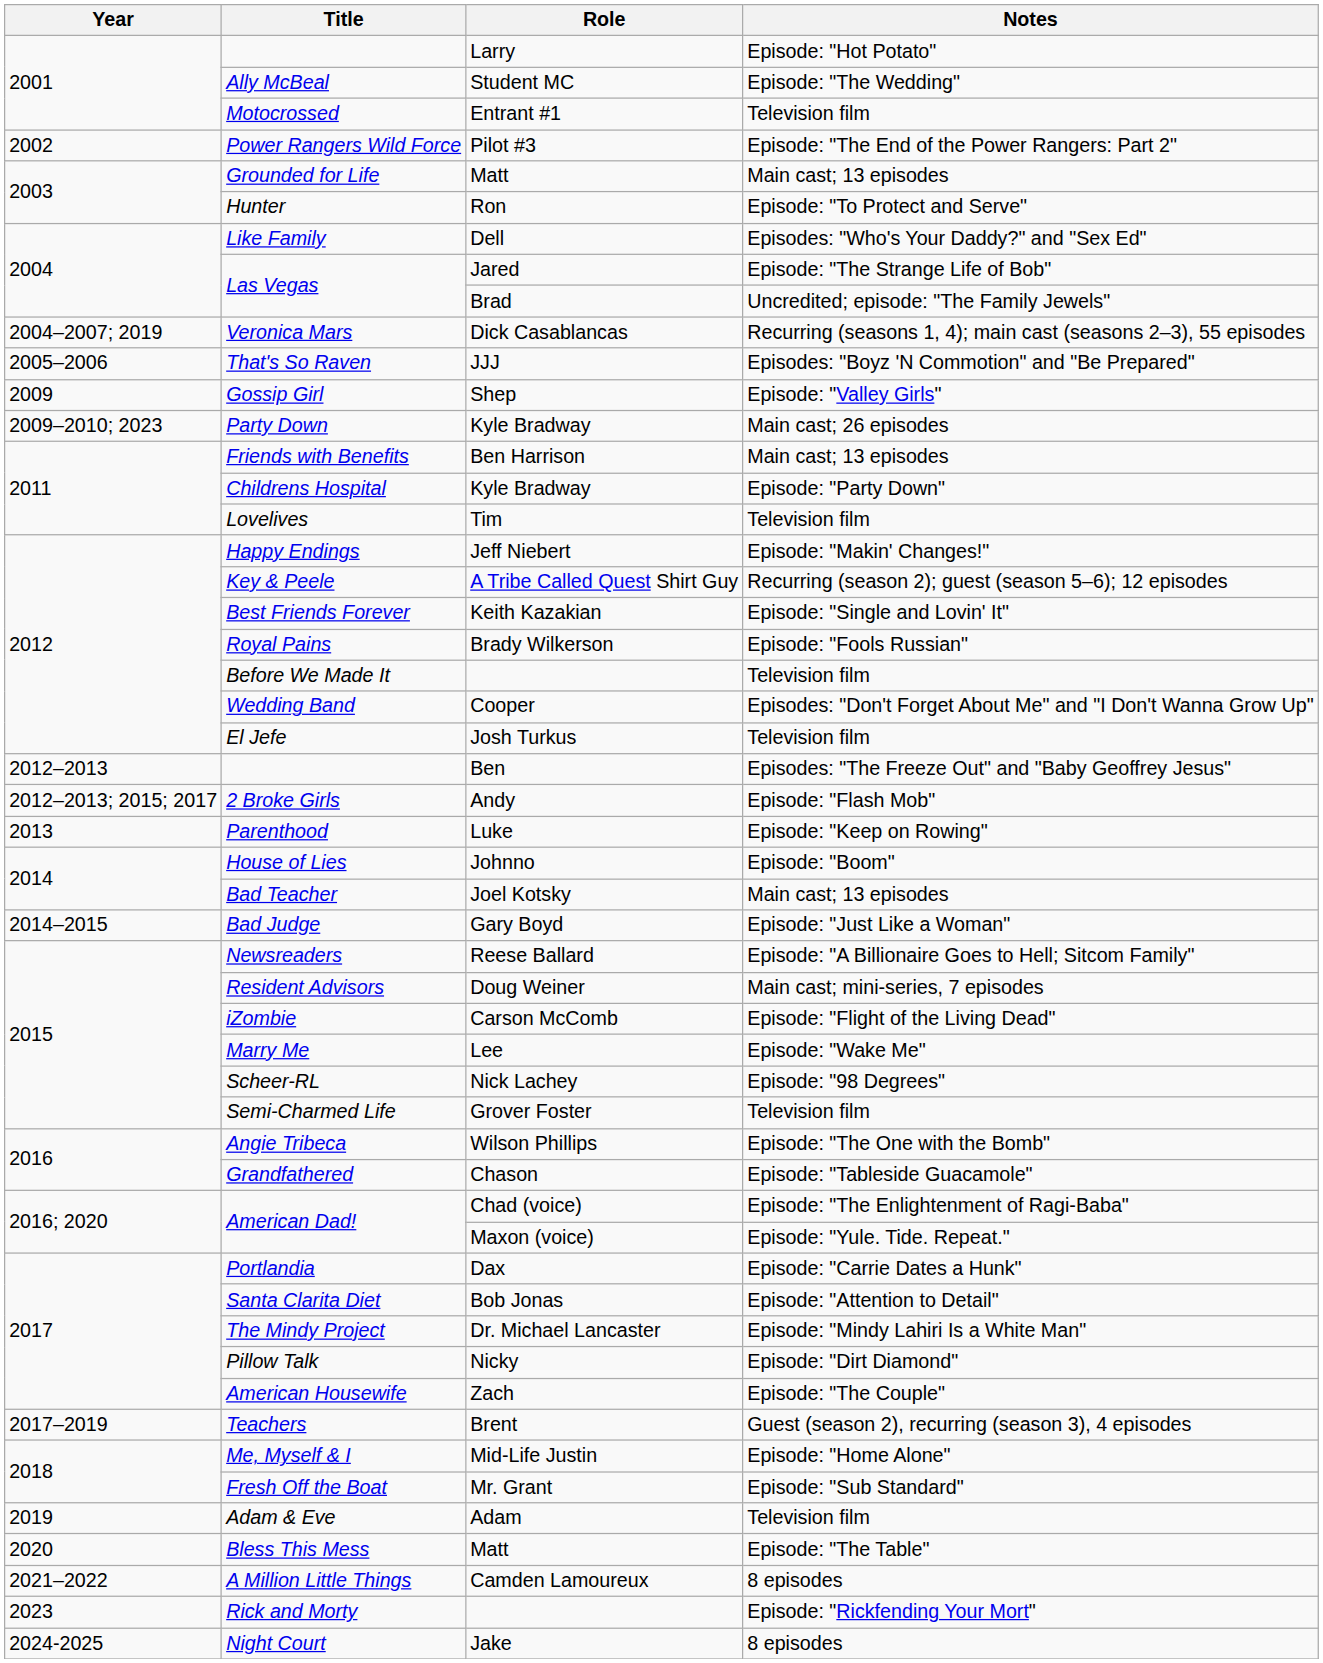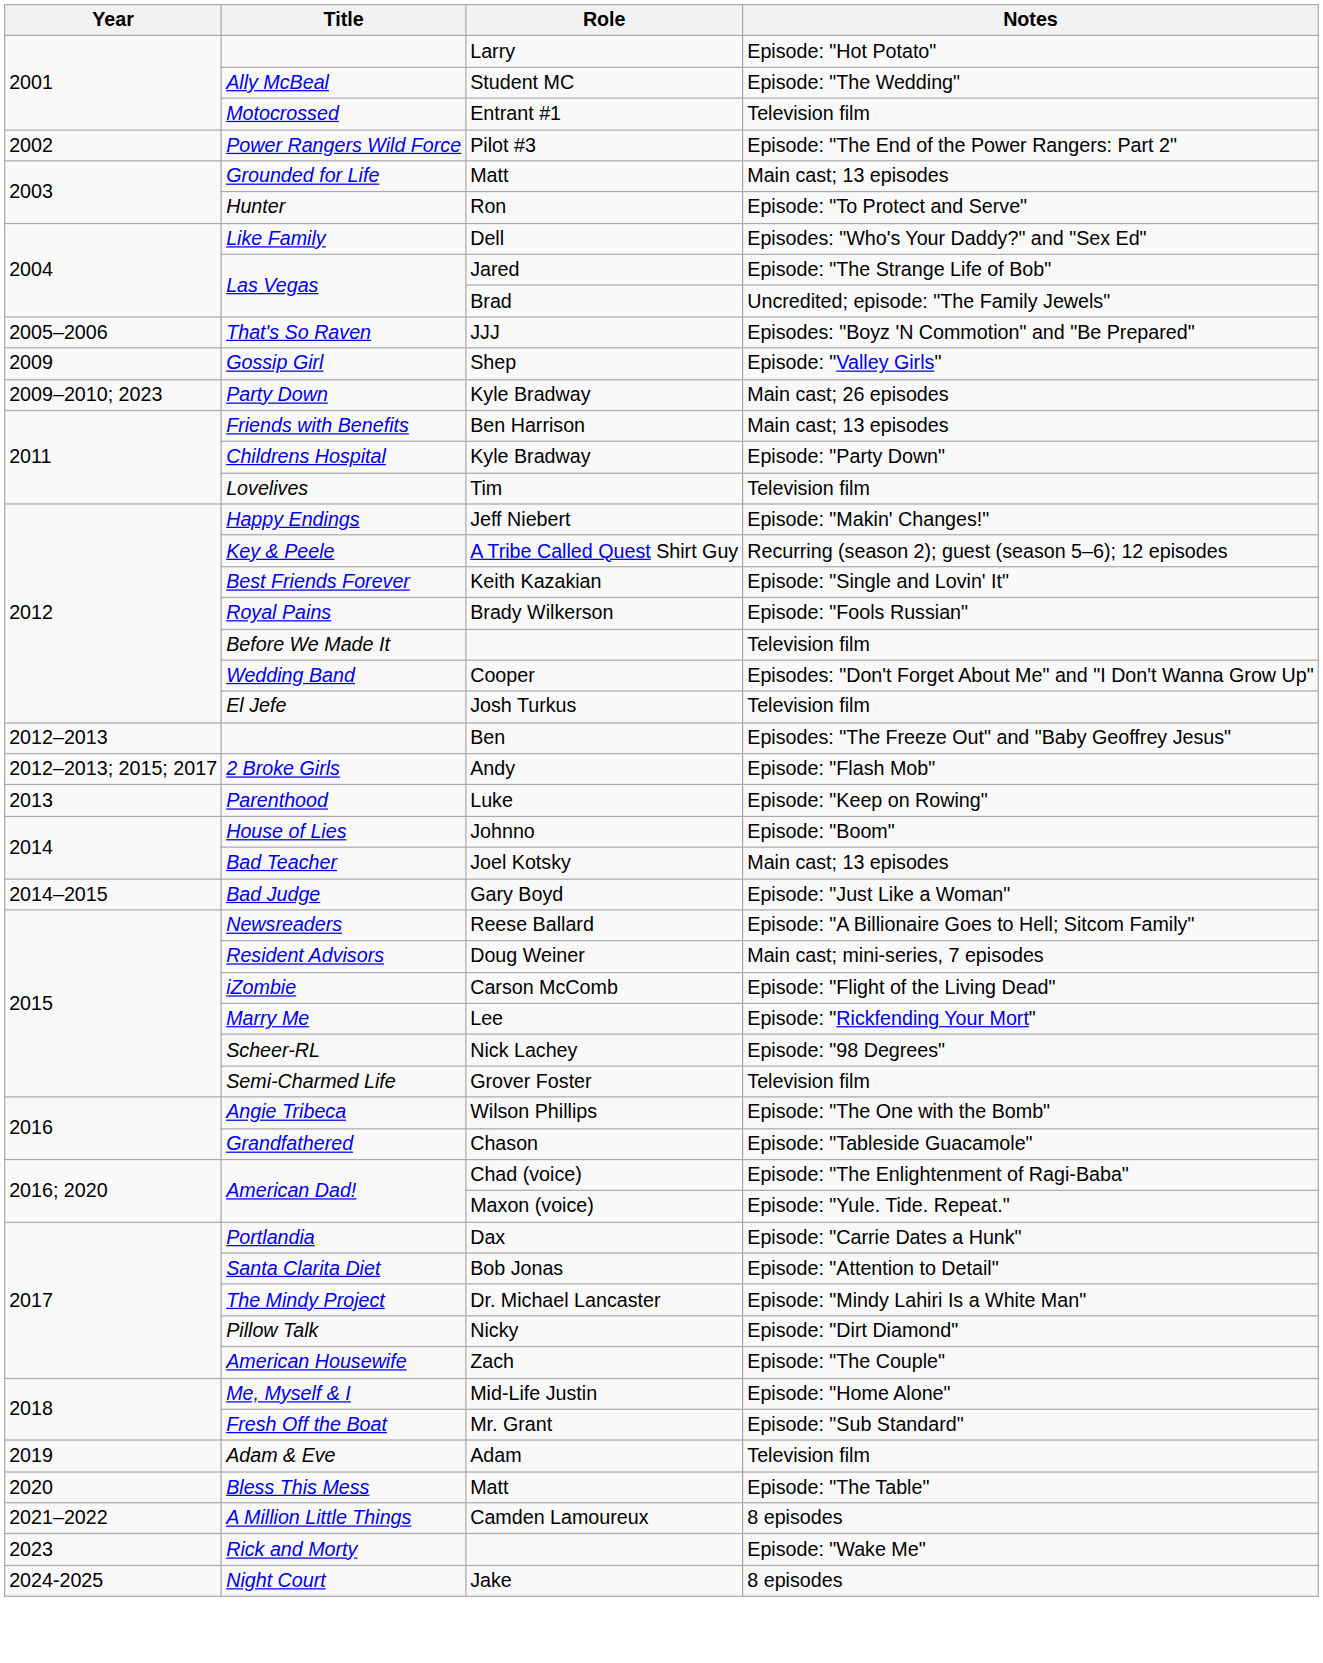- row: 2004–2007; 2019 | Veronica Mars | Dick Casablancas | Recurring (seasons 1, 4); main cast (seasons 2–3), 55 episodes
Marry Me | Notes: Episode: "Wake Me" -> Episode: "Rickfending Your Mort"
- row: 2017–2019 | Teachers | Brent | Guest (season 2), recurring (season 3), 4 episodes
Rick and Morty | Notes: Episode: "Rickfending Your Mort" -> Episode: "Wake Me"
